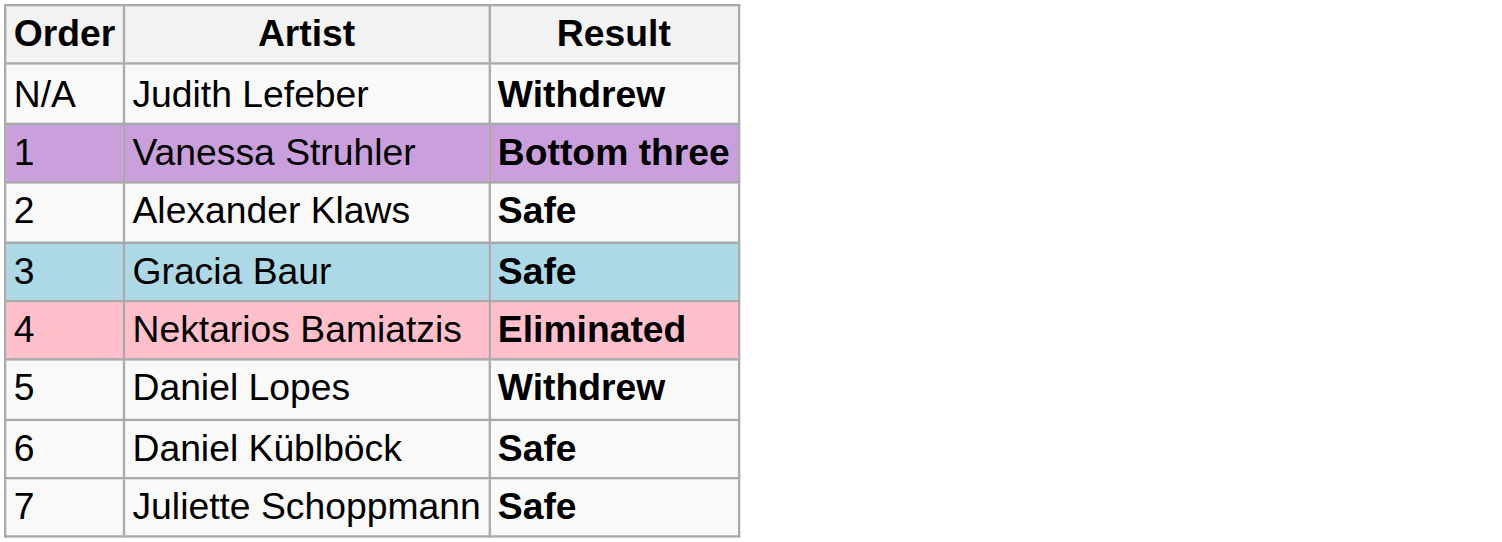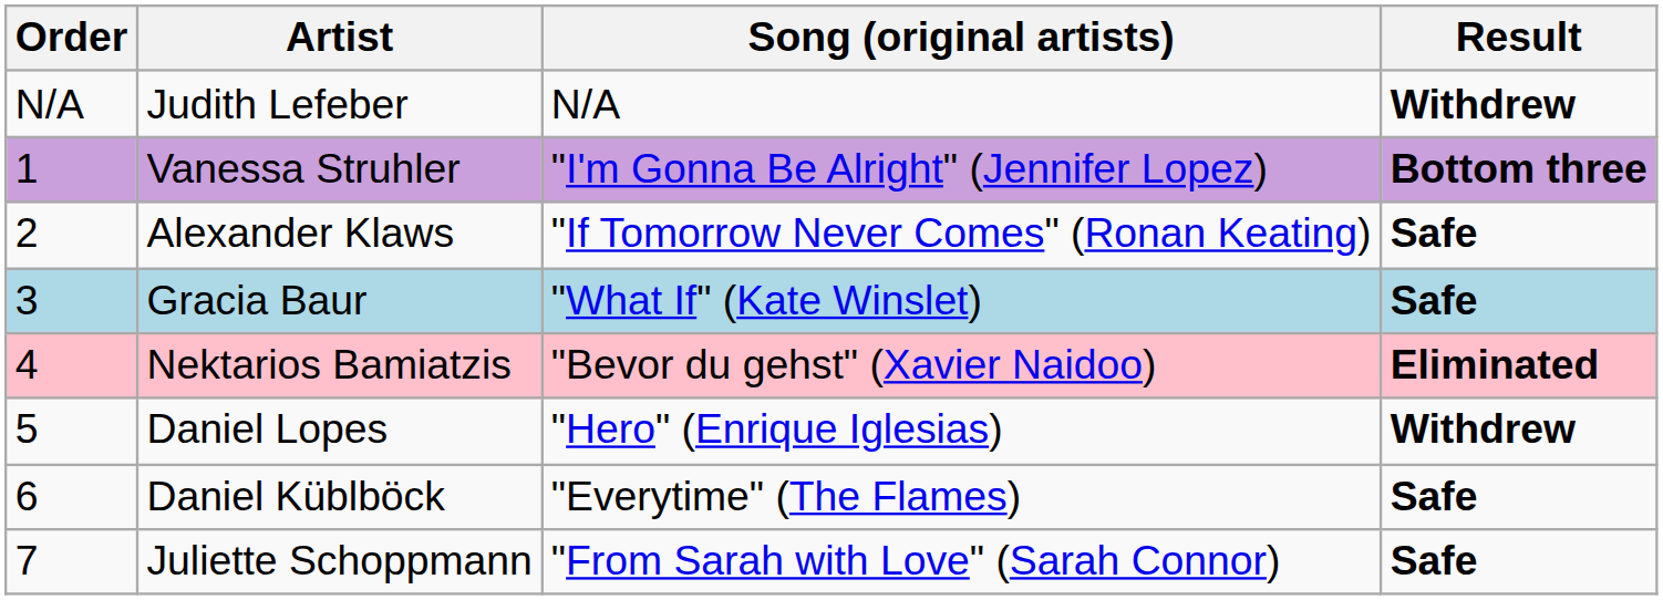+ column: Song (original artists) | N/A | "I'm Gonna Be Alright" (Jennifer Lopez) | "If Tomorrow Never Comes" (Ronan Keating) | "What If" (Kate Winslet) | "Bevor du gehst" (Xavier Naidoo) | "Hero" (Enrique Iglesias) | "Everytime" (The Flames) | "From Sarah with Love" (Sarah Connor)
